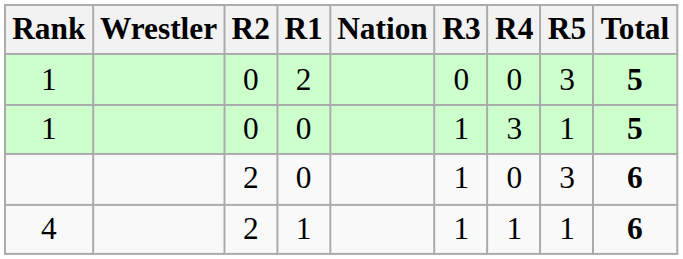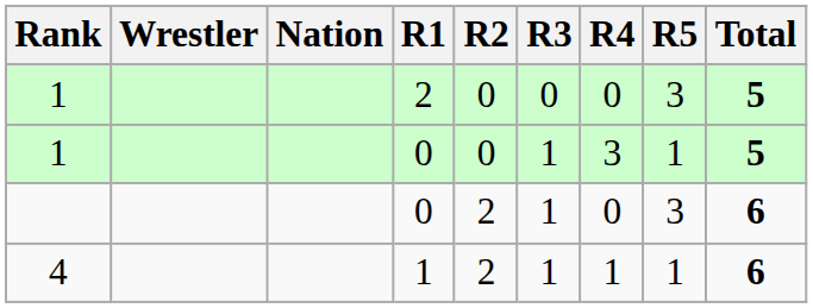columns swapped: Nation <-> R2
